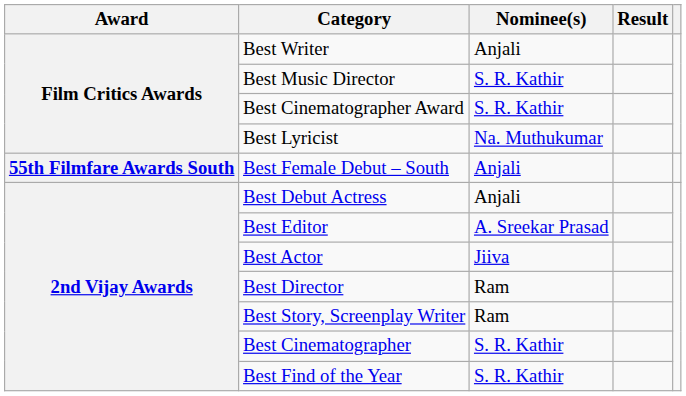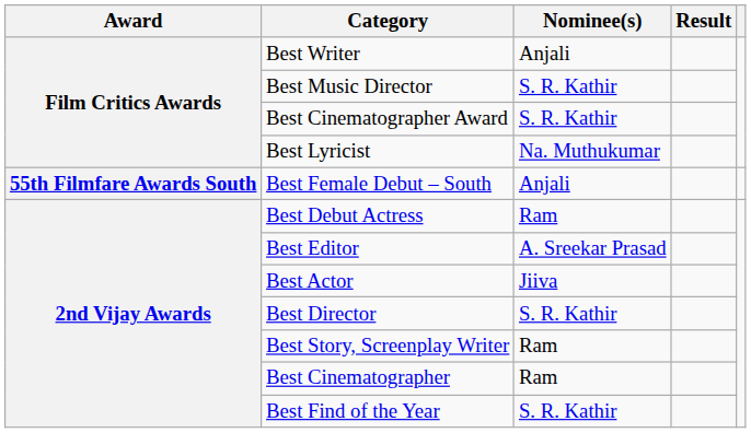Best Debut Actress | Nominee(s): Anjali -> Ram
Best Director | Nominee(s): Ram -> S. R. Kathir
Best Cinematographer | Nominee(s): S. R. Kathir -> Ram
